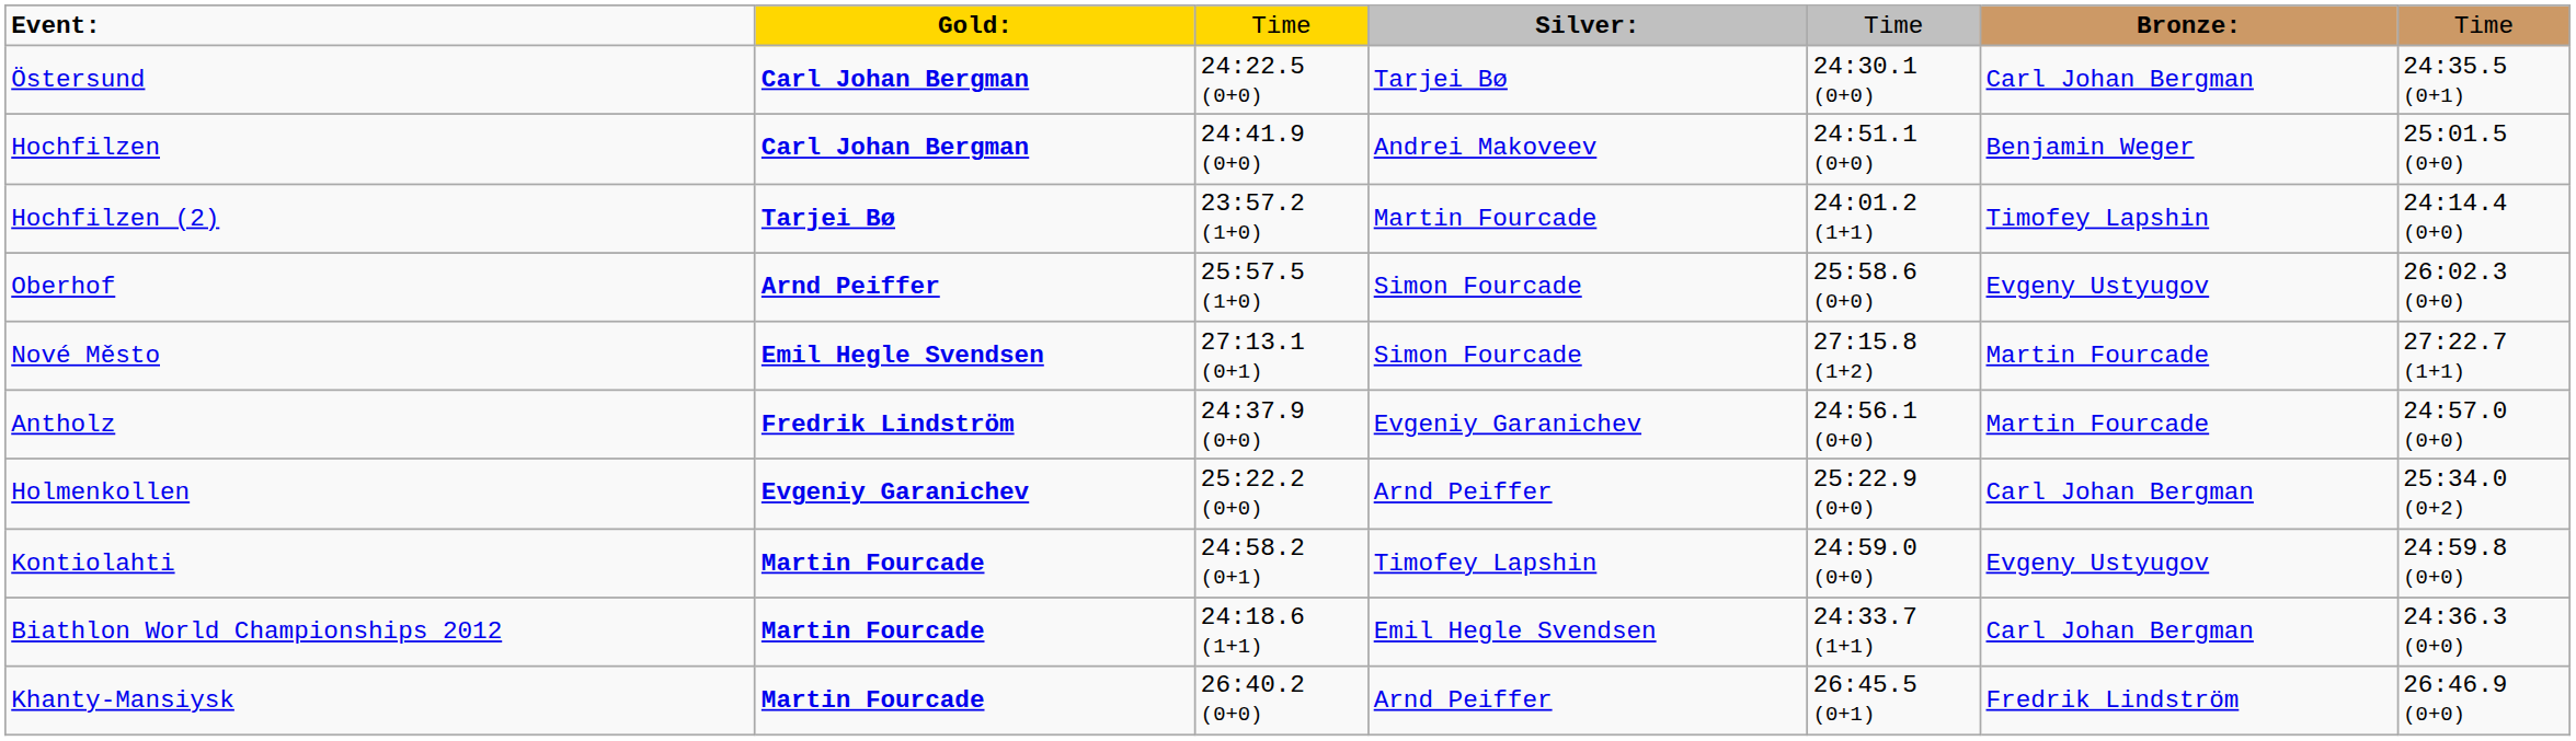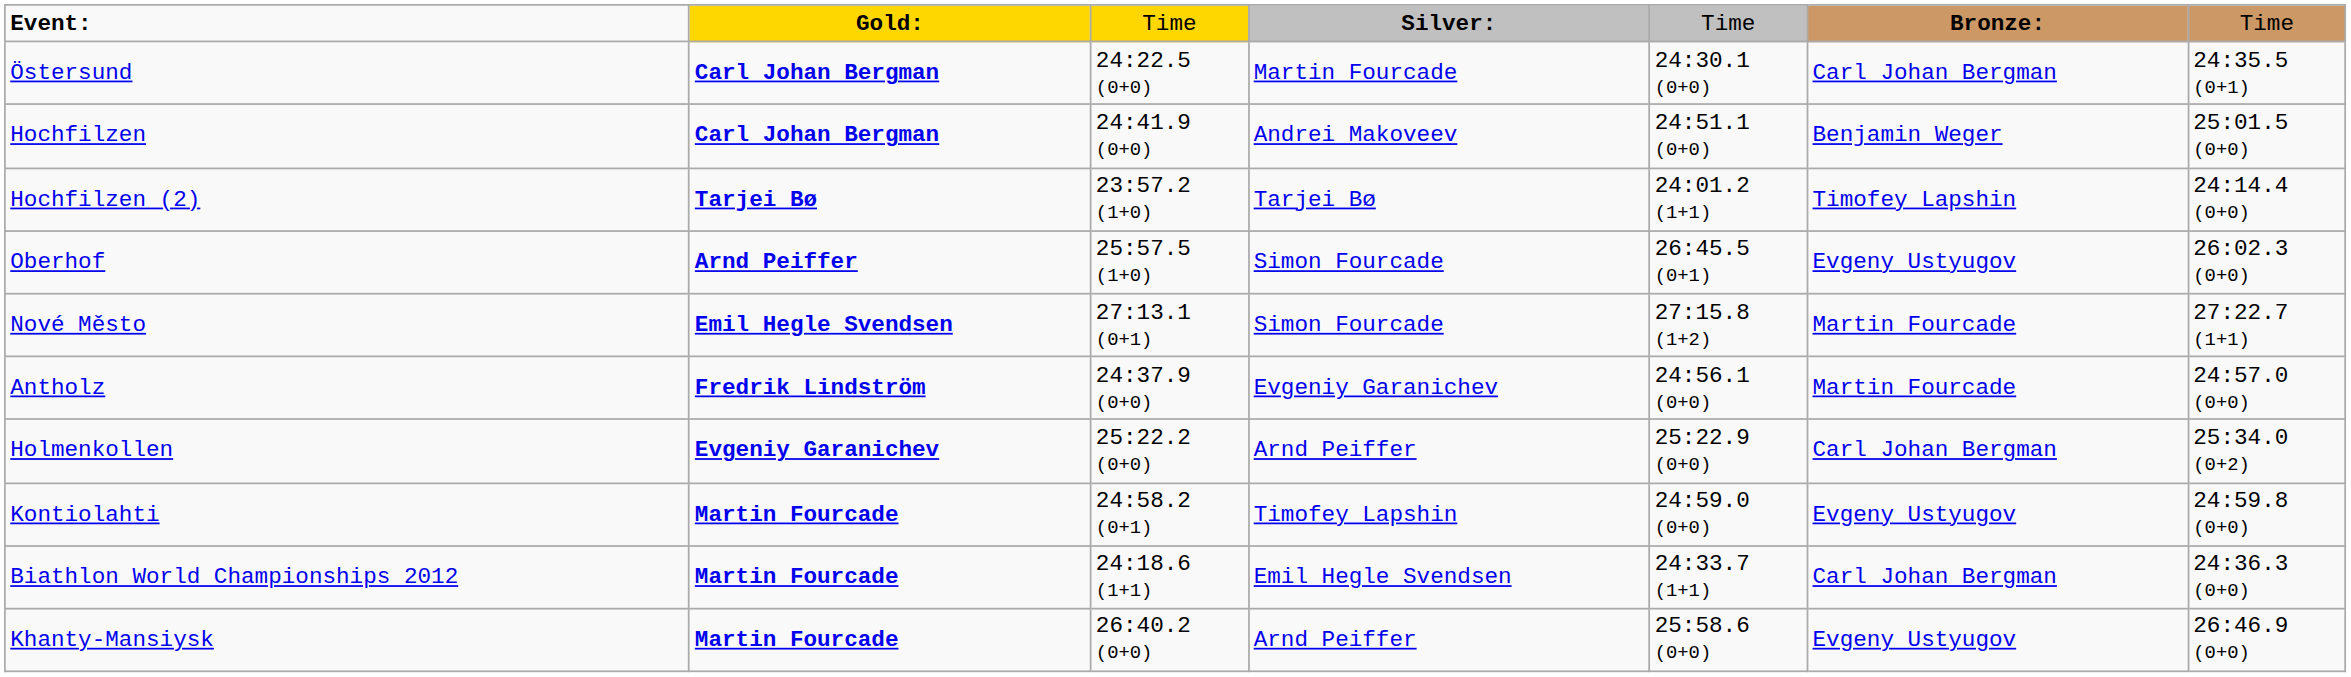Östersund | column 4: Tarjei Bø -> Martin Fourcade
Hochfilzen (2) | column 4: Martin Fourcade -> Tarjei Bø
Oberhof | column 5: 25:58.6 (0+0) -> 26:45.5 (0+1)
Khanty-Mansiysk | column 5: 26:45.5 (0+1) -> 25:58.6 (0+0)
Khanty-Mansiysk | column 6: Fredrik Lindström -> Evgeny Ustyugov
